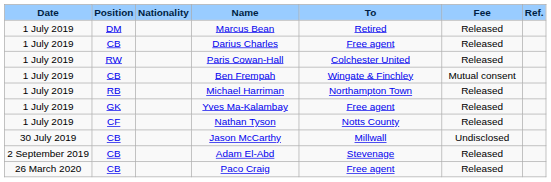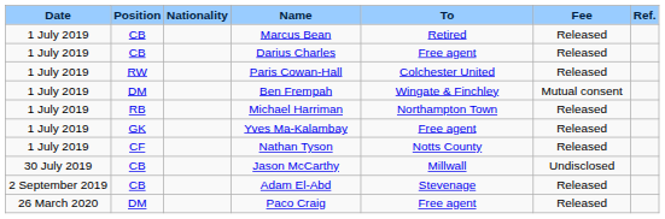Marcus Bean | Position: DM -> CB
Ben Frempah | Position: CB -> DM
Paco Craig | Position: CB -> DM
